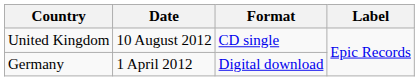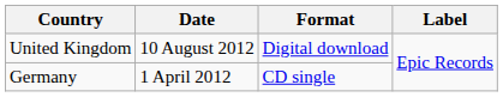United Kingdom | Format: CD single -> Digital download
Germany | Format: Digital download -> CD single
